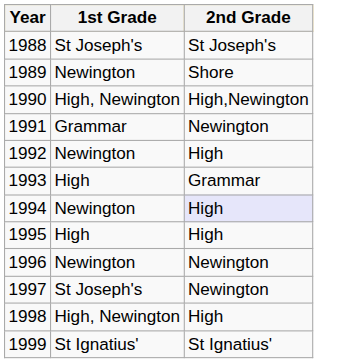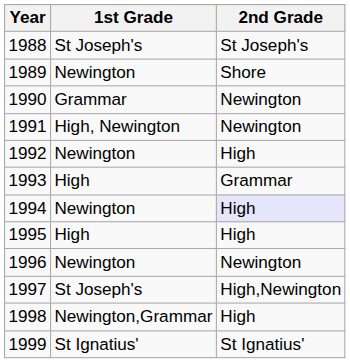1990 | 1st Grade: High, Newington -> Grammar
1990 | 2nd Grade: High,Newington -> Newington
1991 | 1st Grade: Grammar -> High, Newington
1997 | 2nd Grade: Newington -> High,Newington
1998 | 1st Grade: High, Newington -> Newington,Grammar
